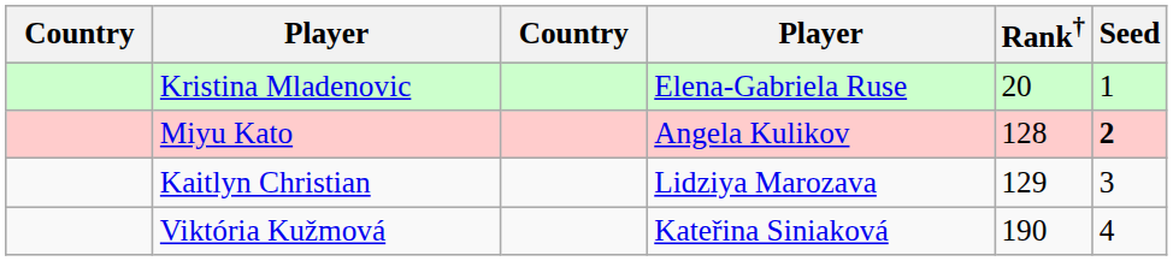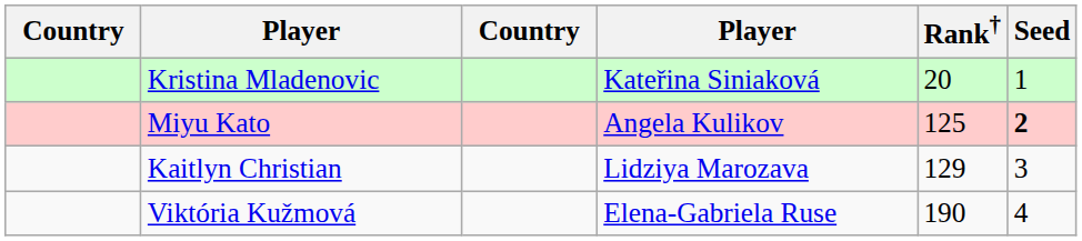Kristina Mladenovic | column 4: Elena-Gabriela Ruse -> Kateřina Siniaková
Miyu Kato | Rank†: 128 -> 125
Viktória Kužmová | column 4: Kateřina Siniaková -> Elena-Gabriela Ruse
